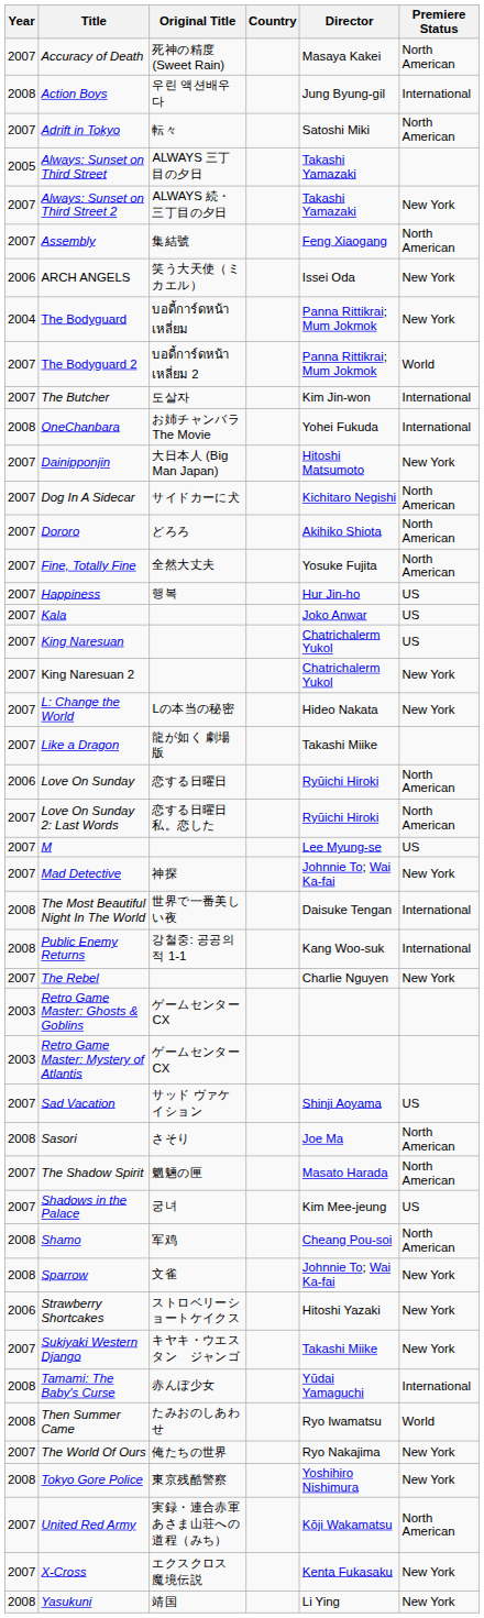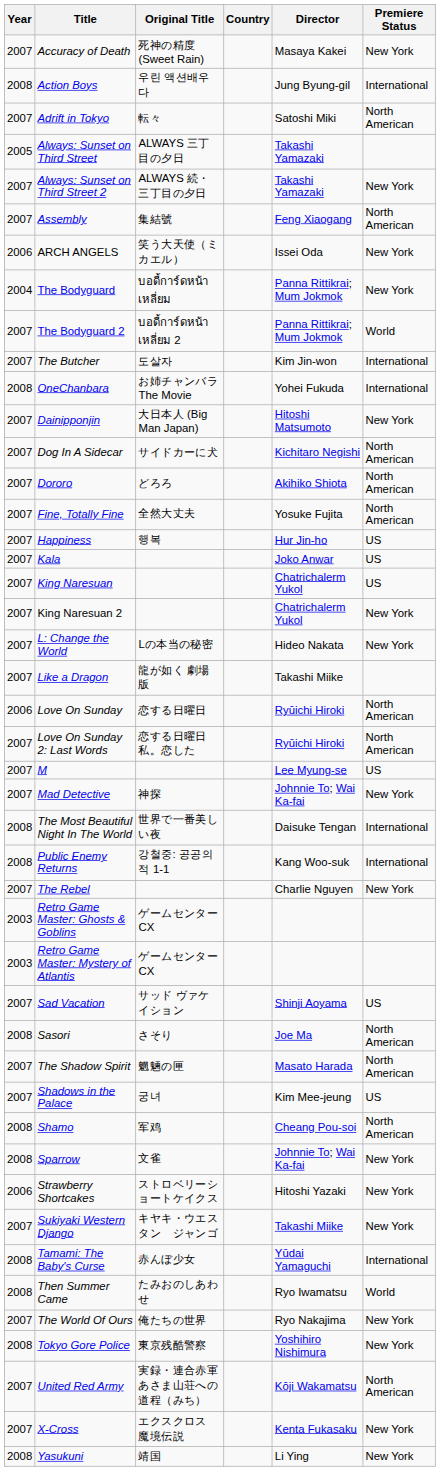Accuracy of Death | Premiere Status: North American -> New York
